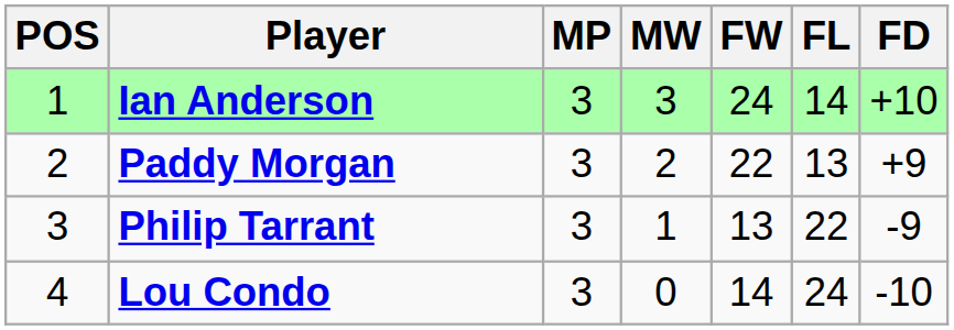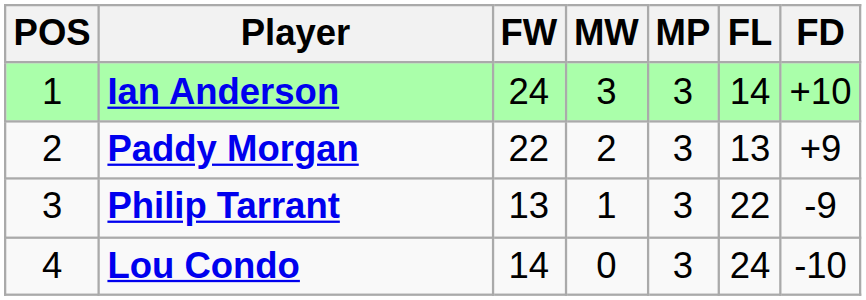columns swapped: MP <-> FW
